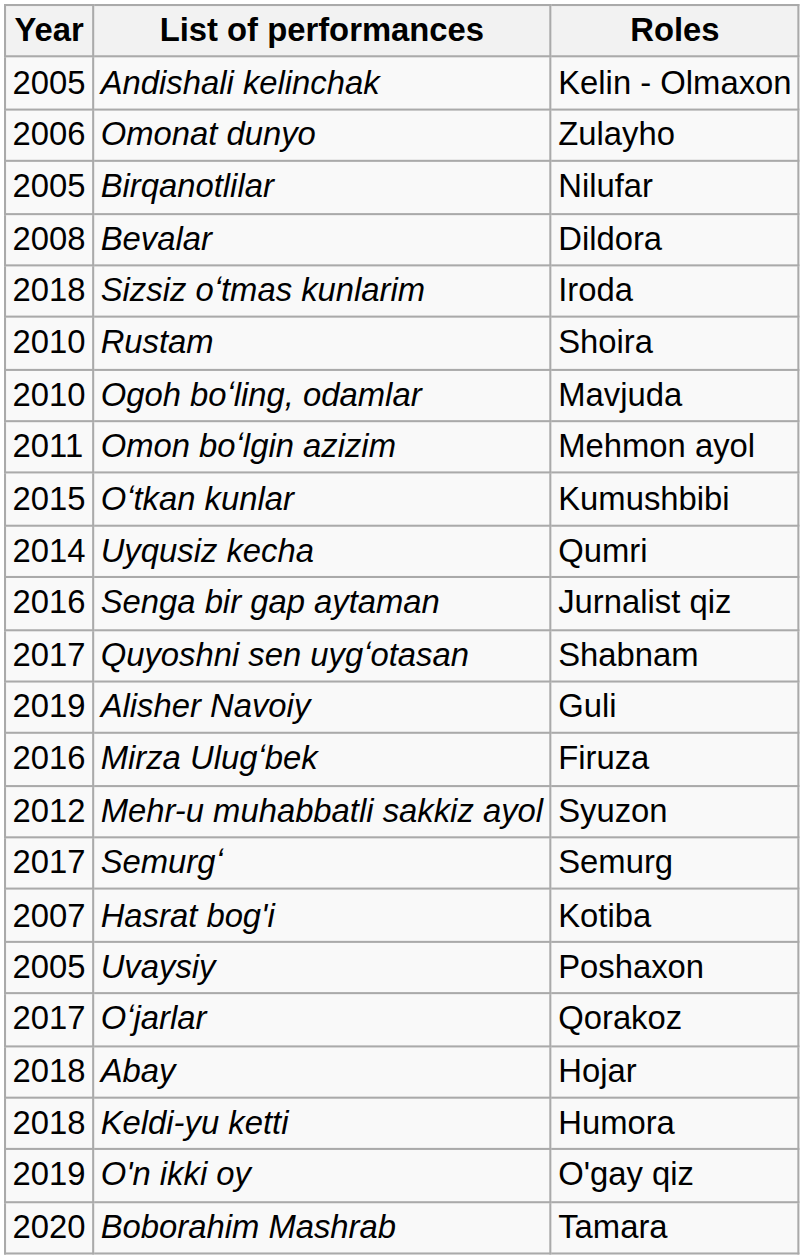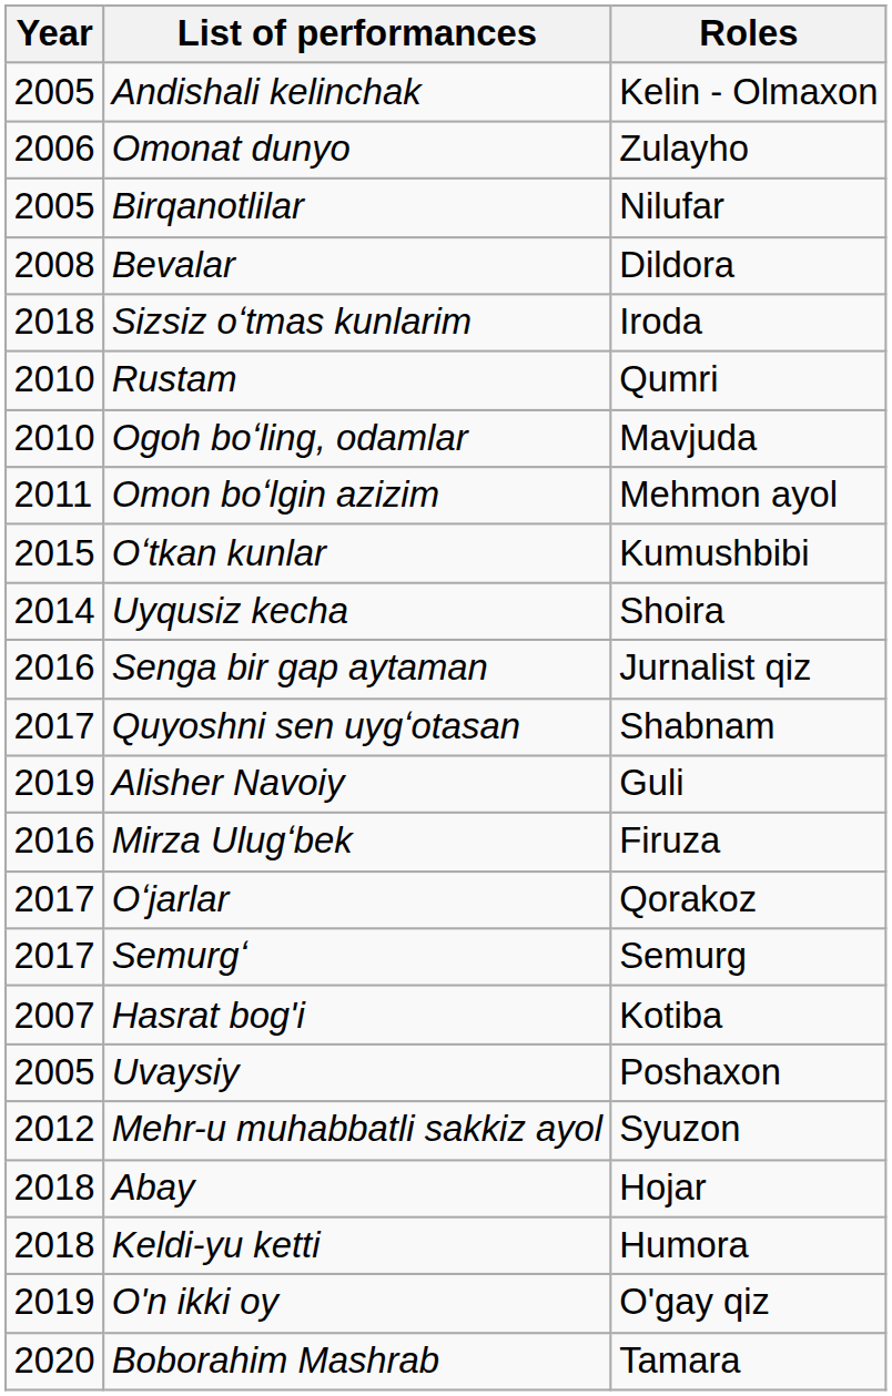Rustam | Roles: Shoira -> Qumri
Uyqusiz kecha | Roles: Qumri -> Shoira
rows swapped: Oʻjarlar <-> Mehr-u muhabbatli sakkiz ayol
